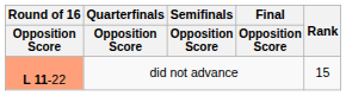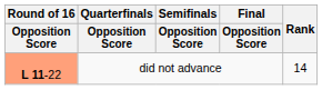did not advance | Rank: 15 -> 14
